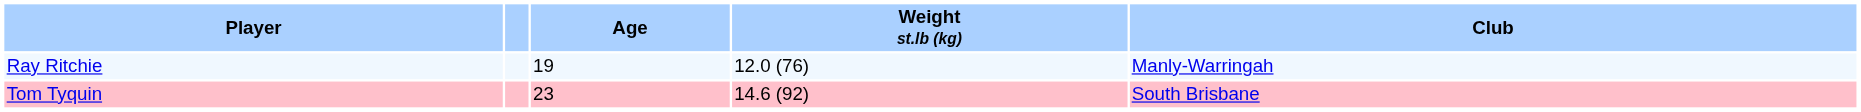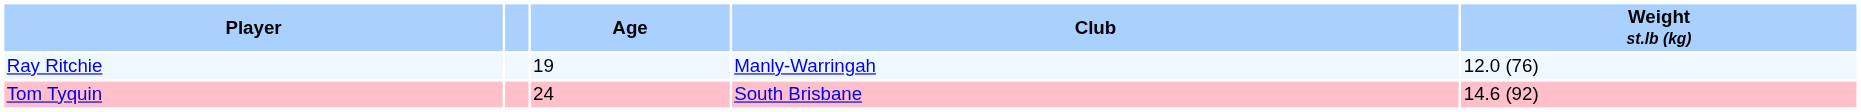columns swapped: Weight st.lb (kg) <-> Club
Tom Tyquin | Age: 23 -> 24
